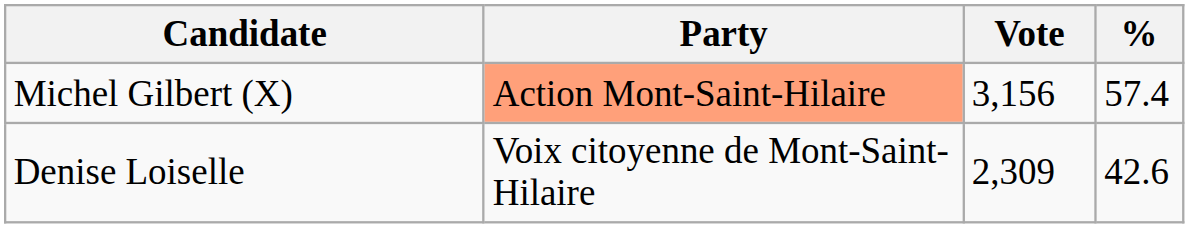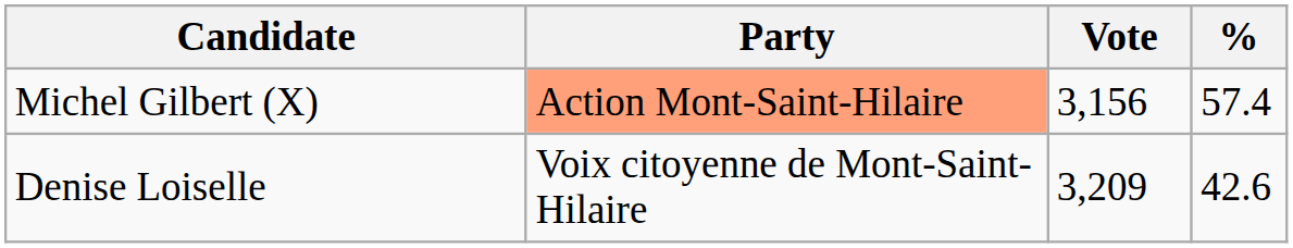Denise Loiselle | Vote: 2,309 -> 3,209
